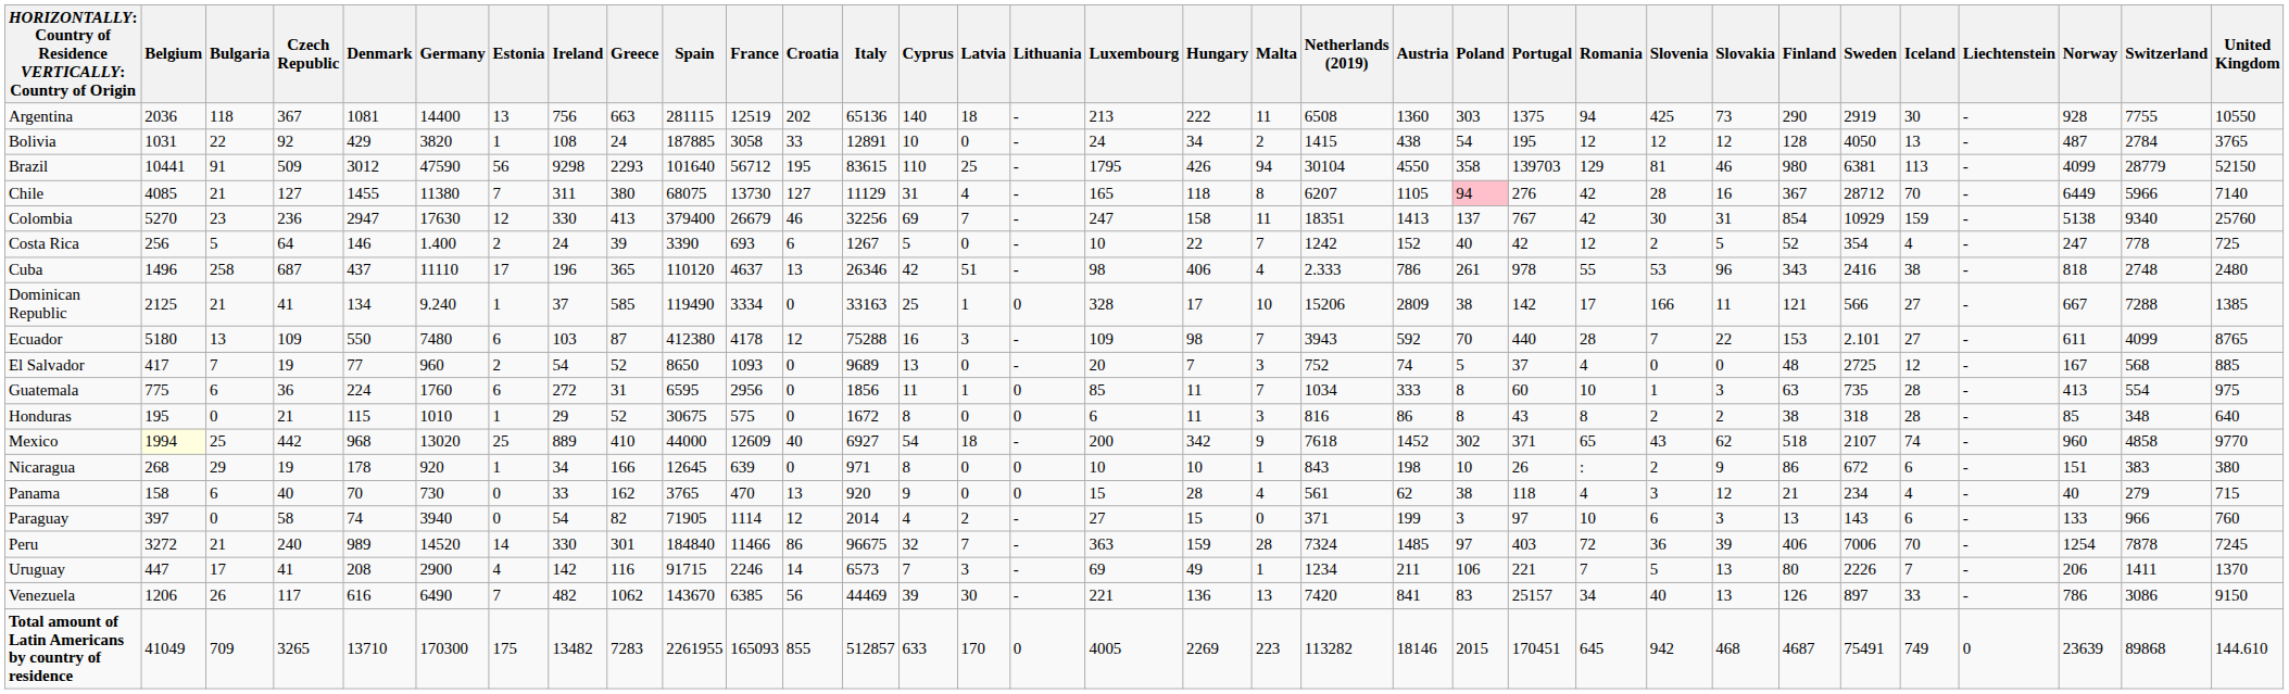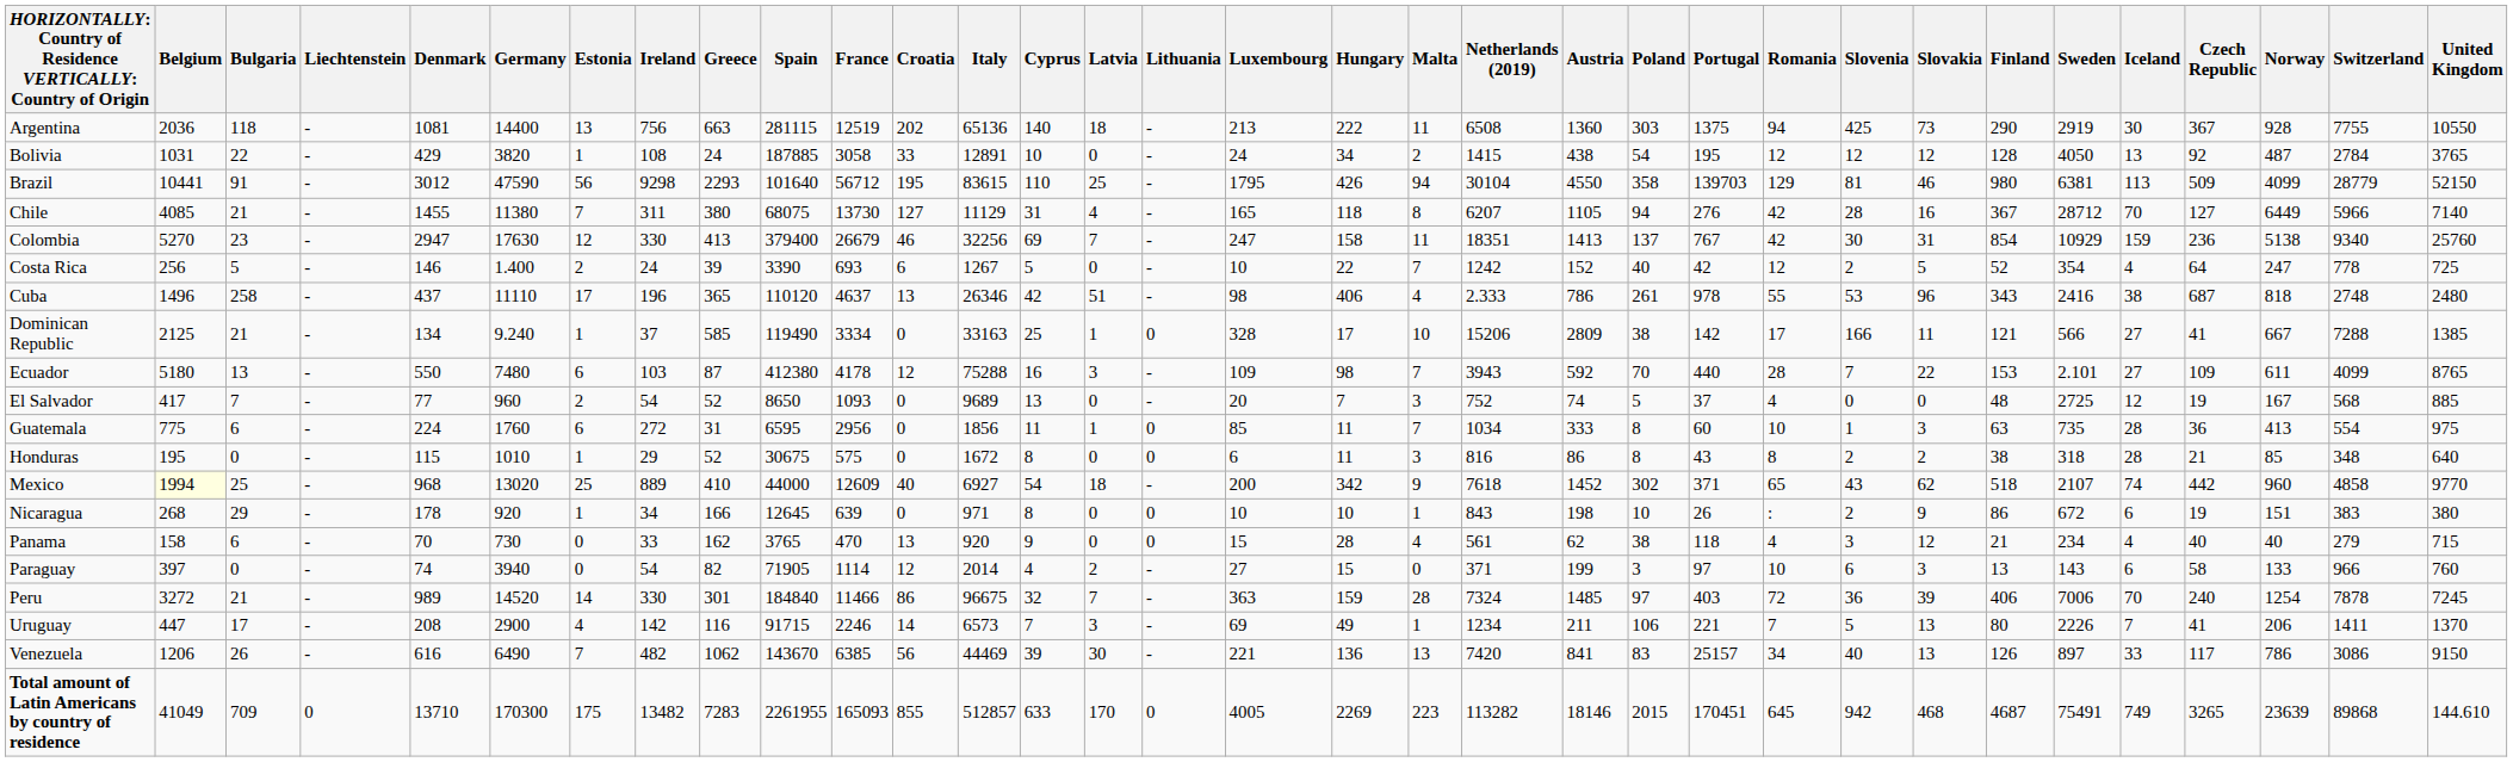columns swapped: Czech Republic <-> Liechtenstein
Chile | Poland: pink background -> no background
